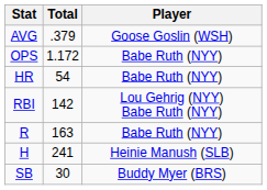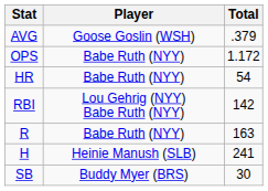columns swapped: Player <-> Total
